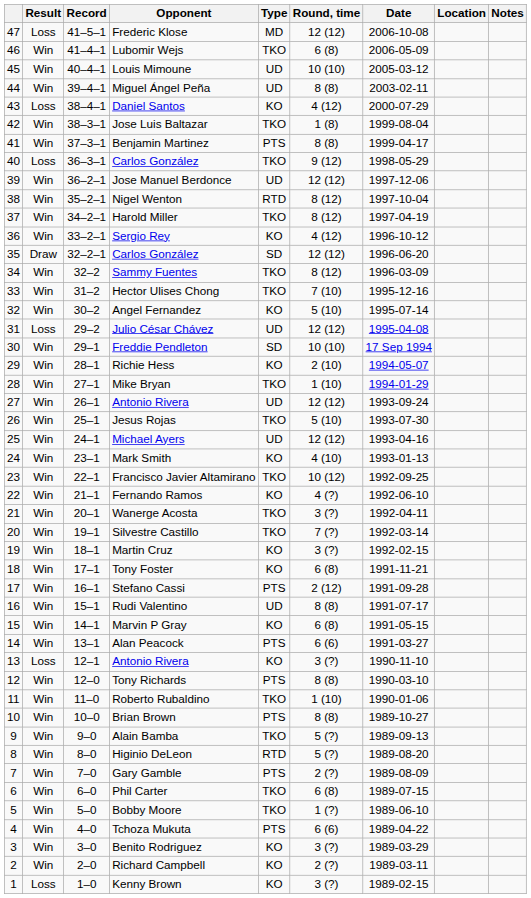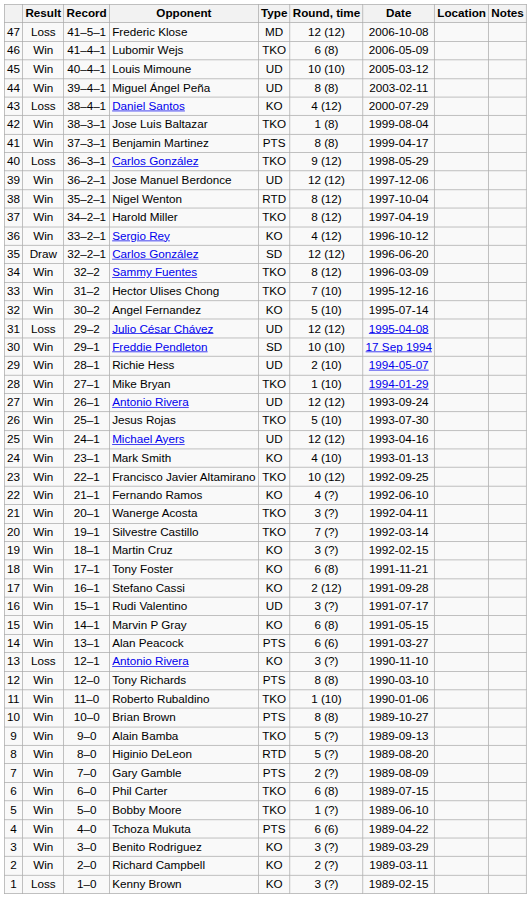Richie Hess | Type: KO -> UD
Stefano Cassi | Type: PTS -> KO
Rudi Valentino | Round, time: 8 (8) -> 3 (?)
